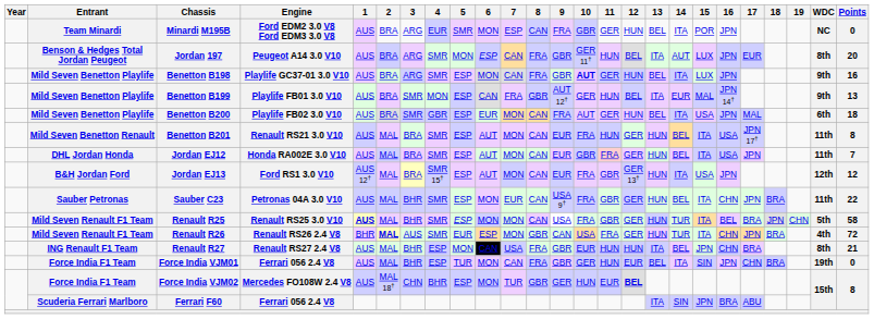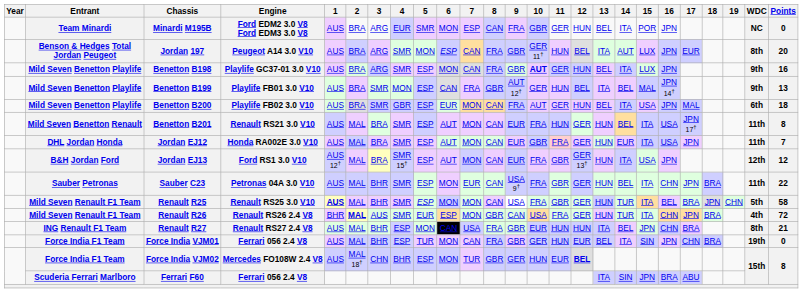Benetton B199 | 14: EUR -> BEL
Jordan EJ12 | 14: BEL -> EUR
